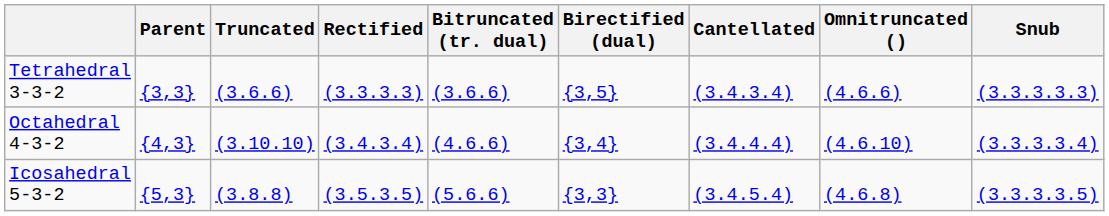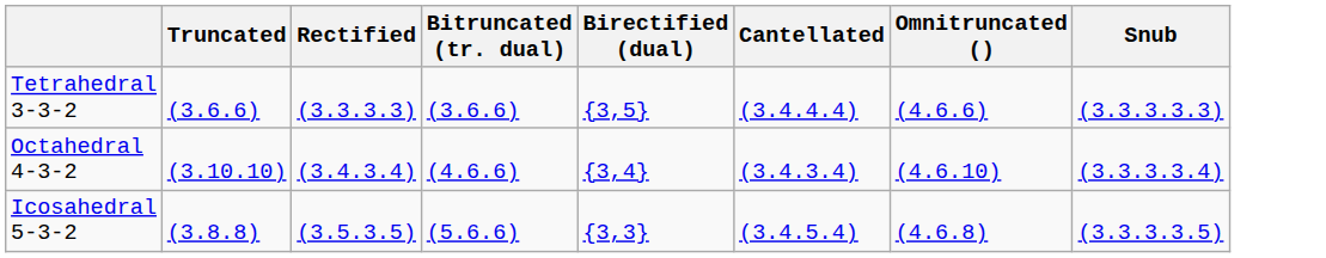- column: Parent | {3,3} | {4,3} | {5,3}
Tetrahedral 3-3-2 | Cantellated: (3.4.3.4) -> (3.4.4.4)
Octahedral 4-3-2 | Cantellated: (3.4.4.4) -> (3.4.3.4)
